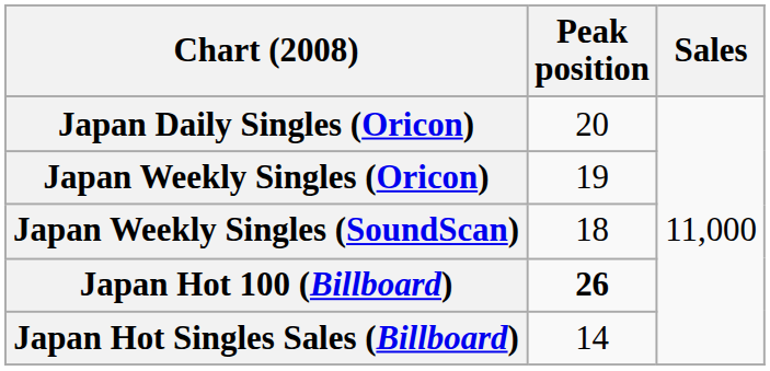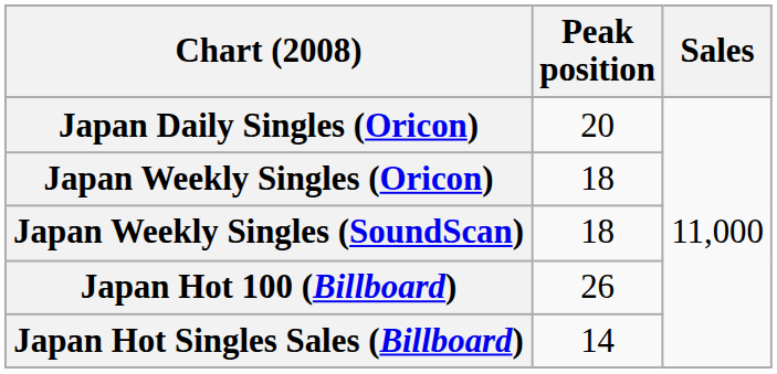Japan Weekly Singles (Oricon) | Peak position: 19 -> 18
Japan Hot 100 (Billboard) | Peak position: bold -> normal
